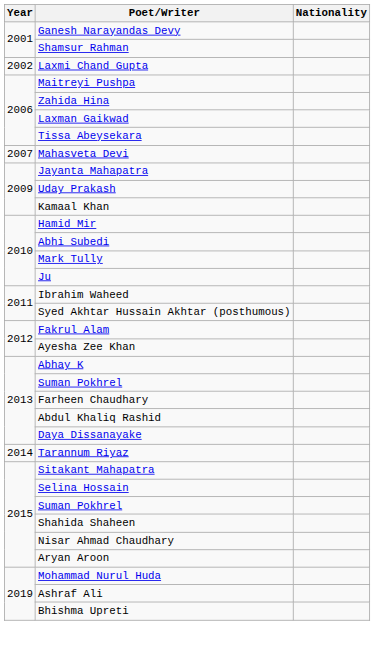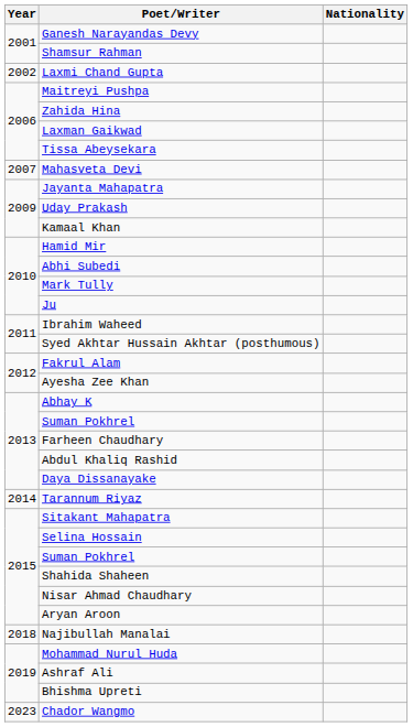+ row: 2018 | Najibullah Manalai
+ row: 2023 | Chador Wangmo
